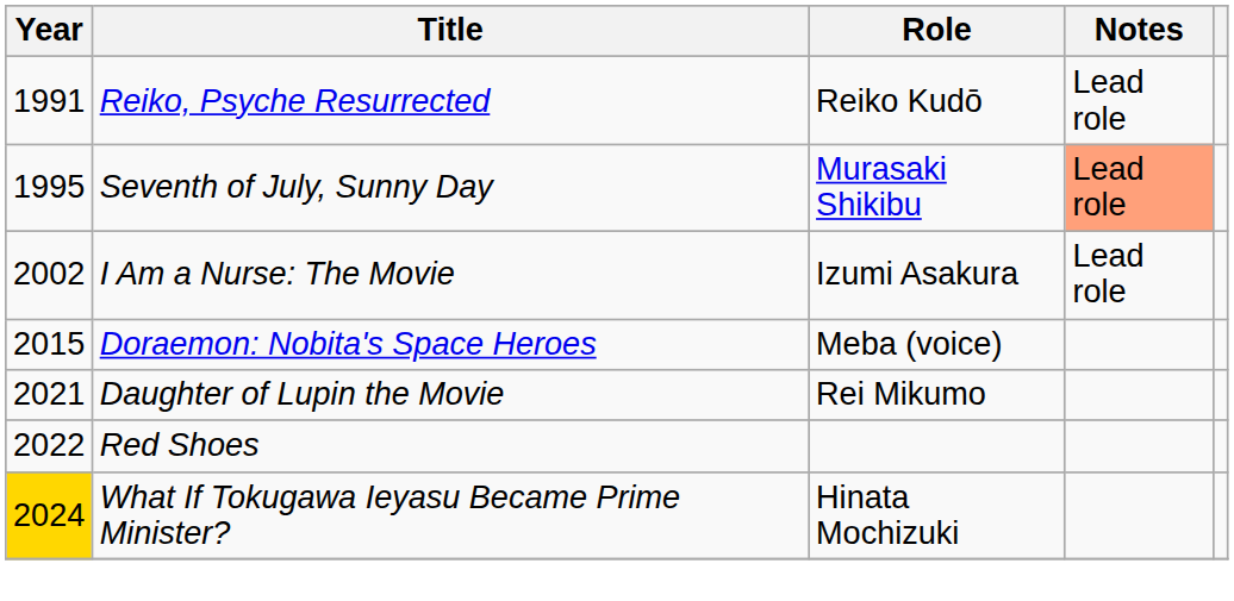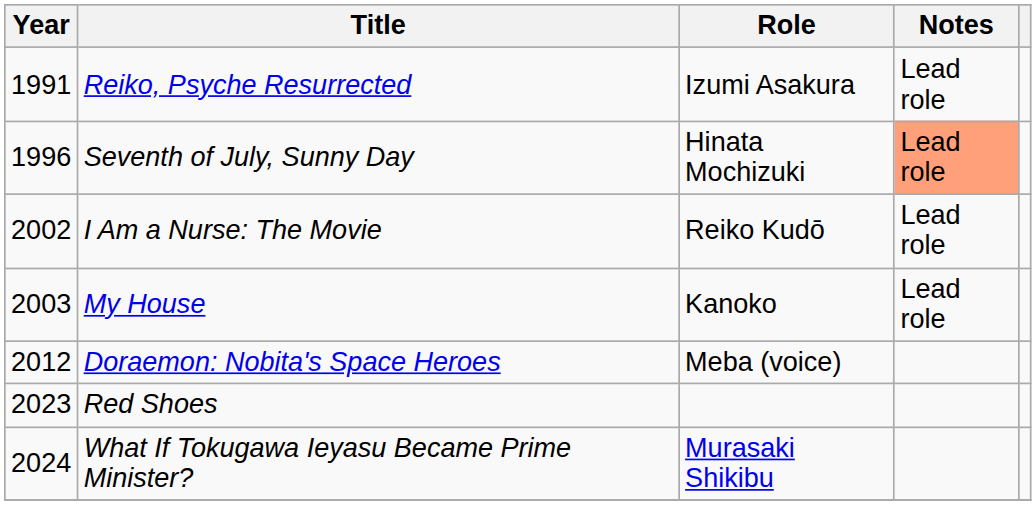Reiko, Psyche Resurrected | Role: Reiko Kudō -> Izumi Asakura
Seventh of July, Sunny Day | Year: 1995 -> 1996
Seventh of July, Sunny Day | Role: Murasaki Shikibu -> Hinata Mochizuki
I Am a Nurse: The Movie | Role: Izumi Asakura -> Reiko Kudō
+ row: 2003 | My House | Kanoko | Lead role
Doraemon: Nobita's Space Heroes | Year: 2015 -> 2012
- row: 2021 | Daughter of Lupin the Movie | Rei Mikumo
Red Shoes | Year: 2022 -> 2023
What If Tokugawa Ieyasu Became Prime Minister? | Year: gold background -> no background
What If Tokugawa Ieyasu Became Prime Minister? | Role: Hinata Mochizuki -> Murasaki Shikibu
